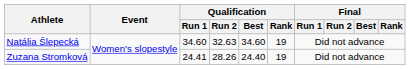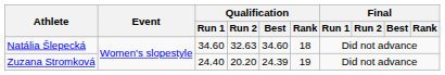Natália Šlepecká | Qualification / Rank: 19 -> 18
Zuzana Stromková | Qualification / Run 1: 24.41 -> 24.40
Zuzana Stromková | Qualification / Run 2: 28.26 -> 20.20
Zuzana Stromková | Qualification / Best: 24.40 -> 24.39
